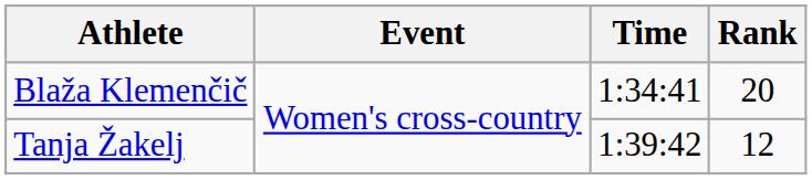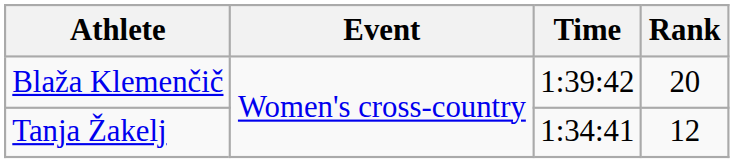Blaža Klemenčič | Time: 1:34:41 -> 1:39:42
Tanja Žakelj | Time: 1:39:42 -> 1:34:41
